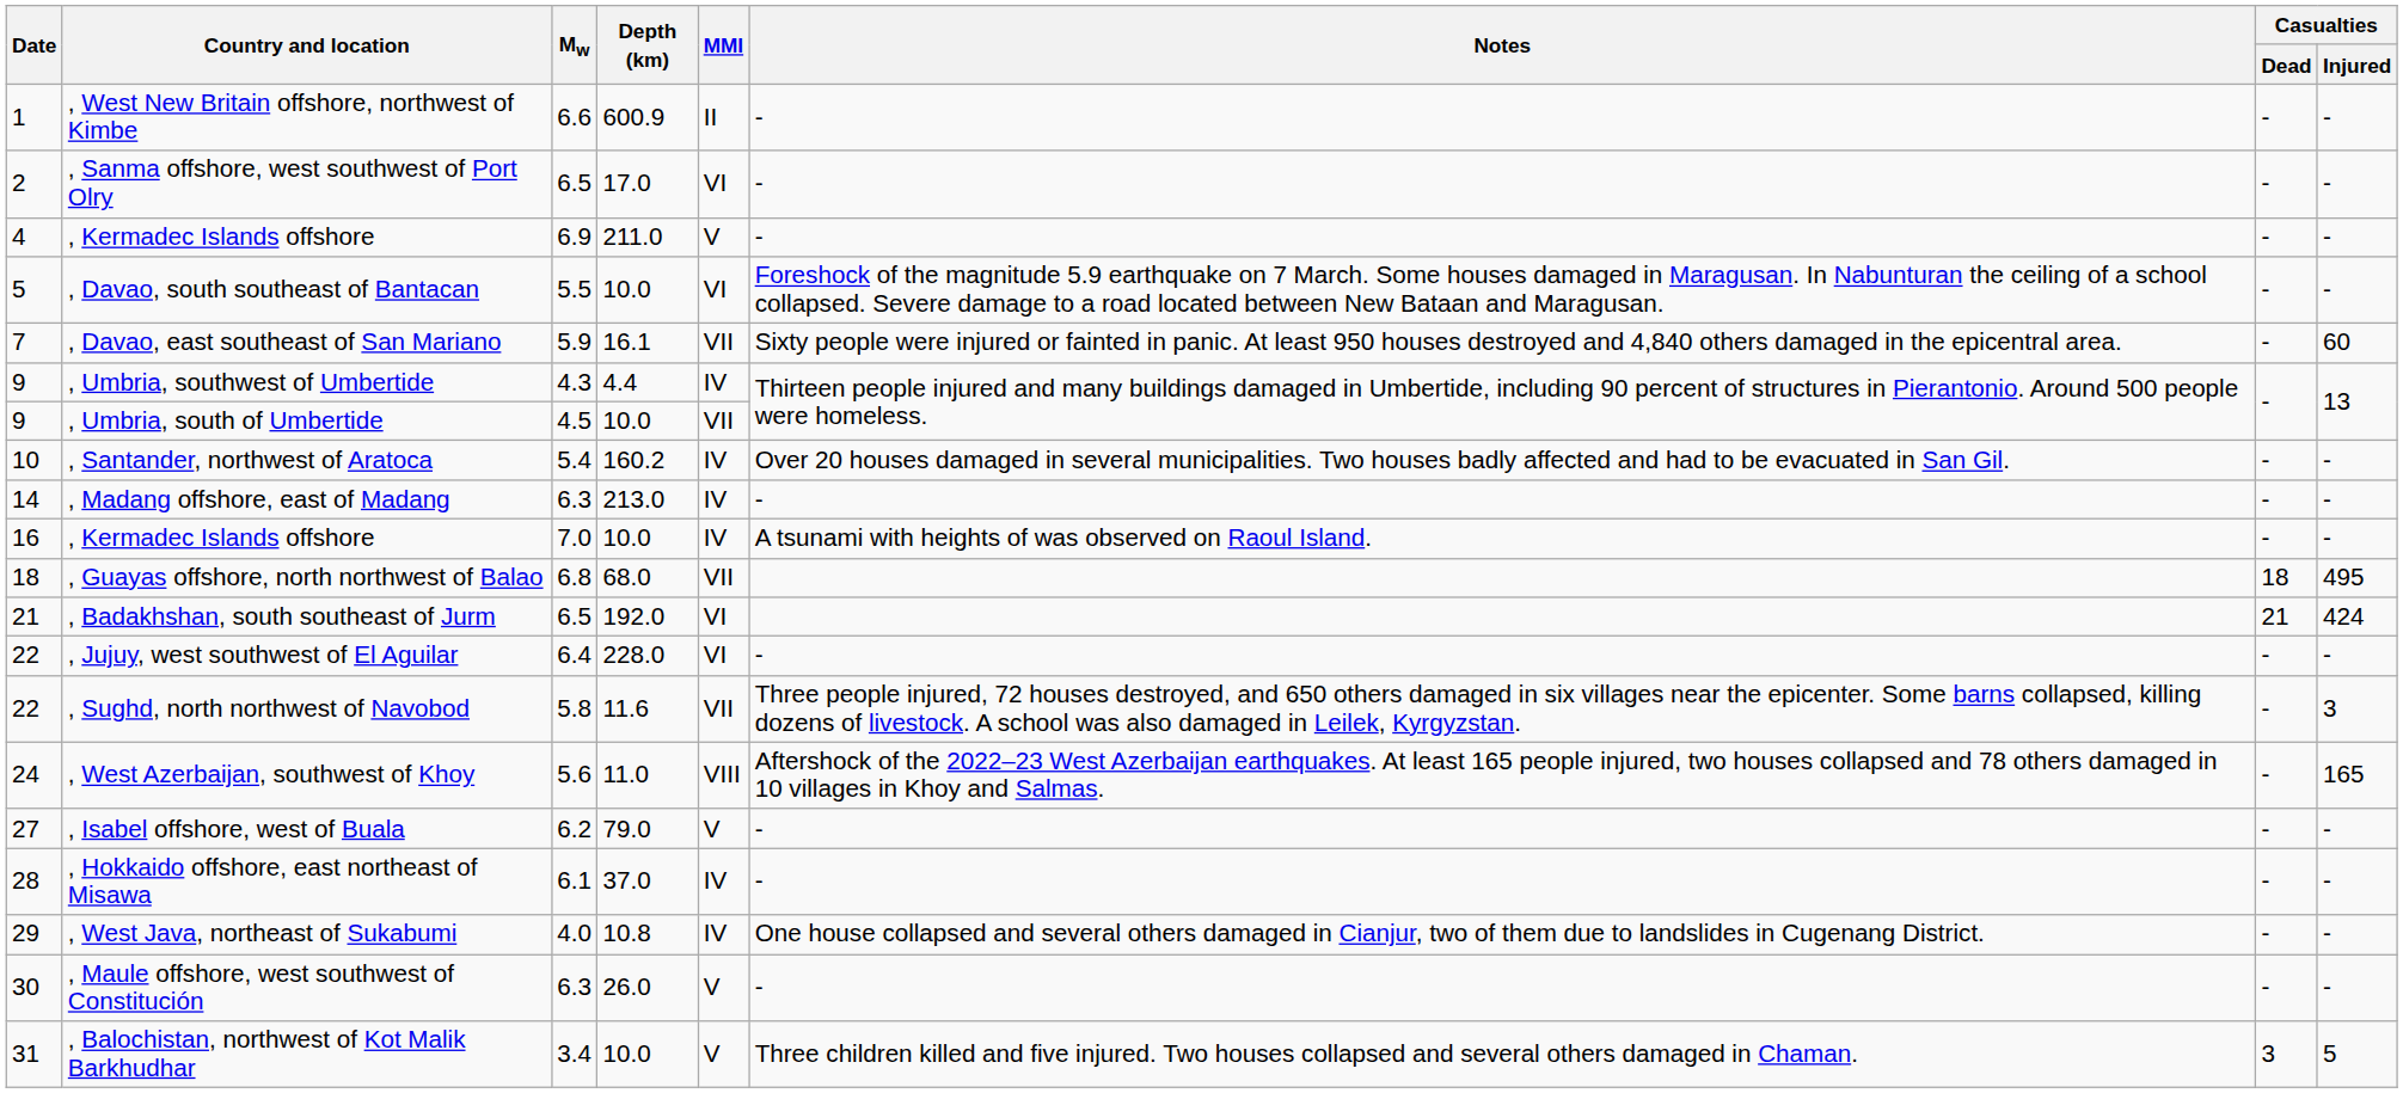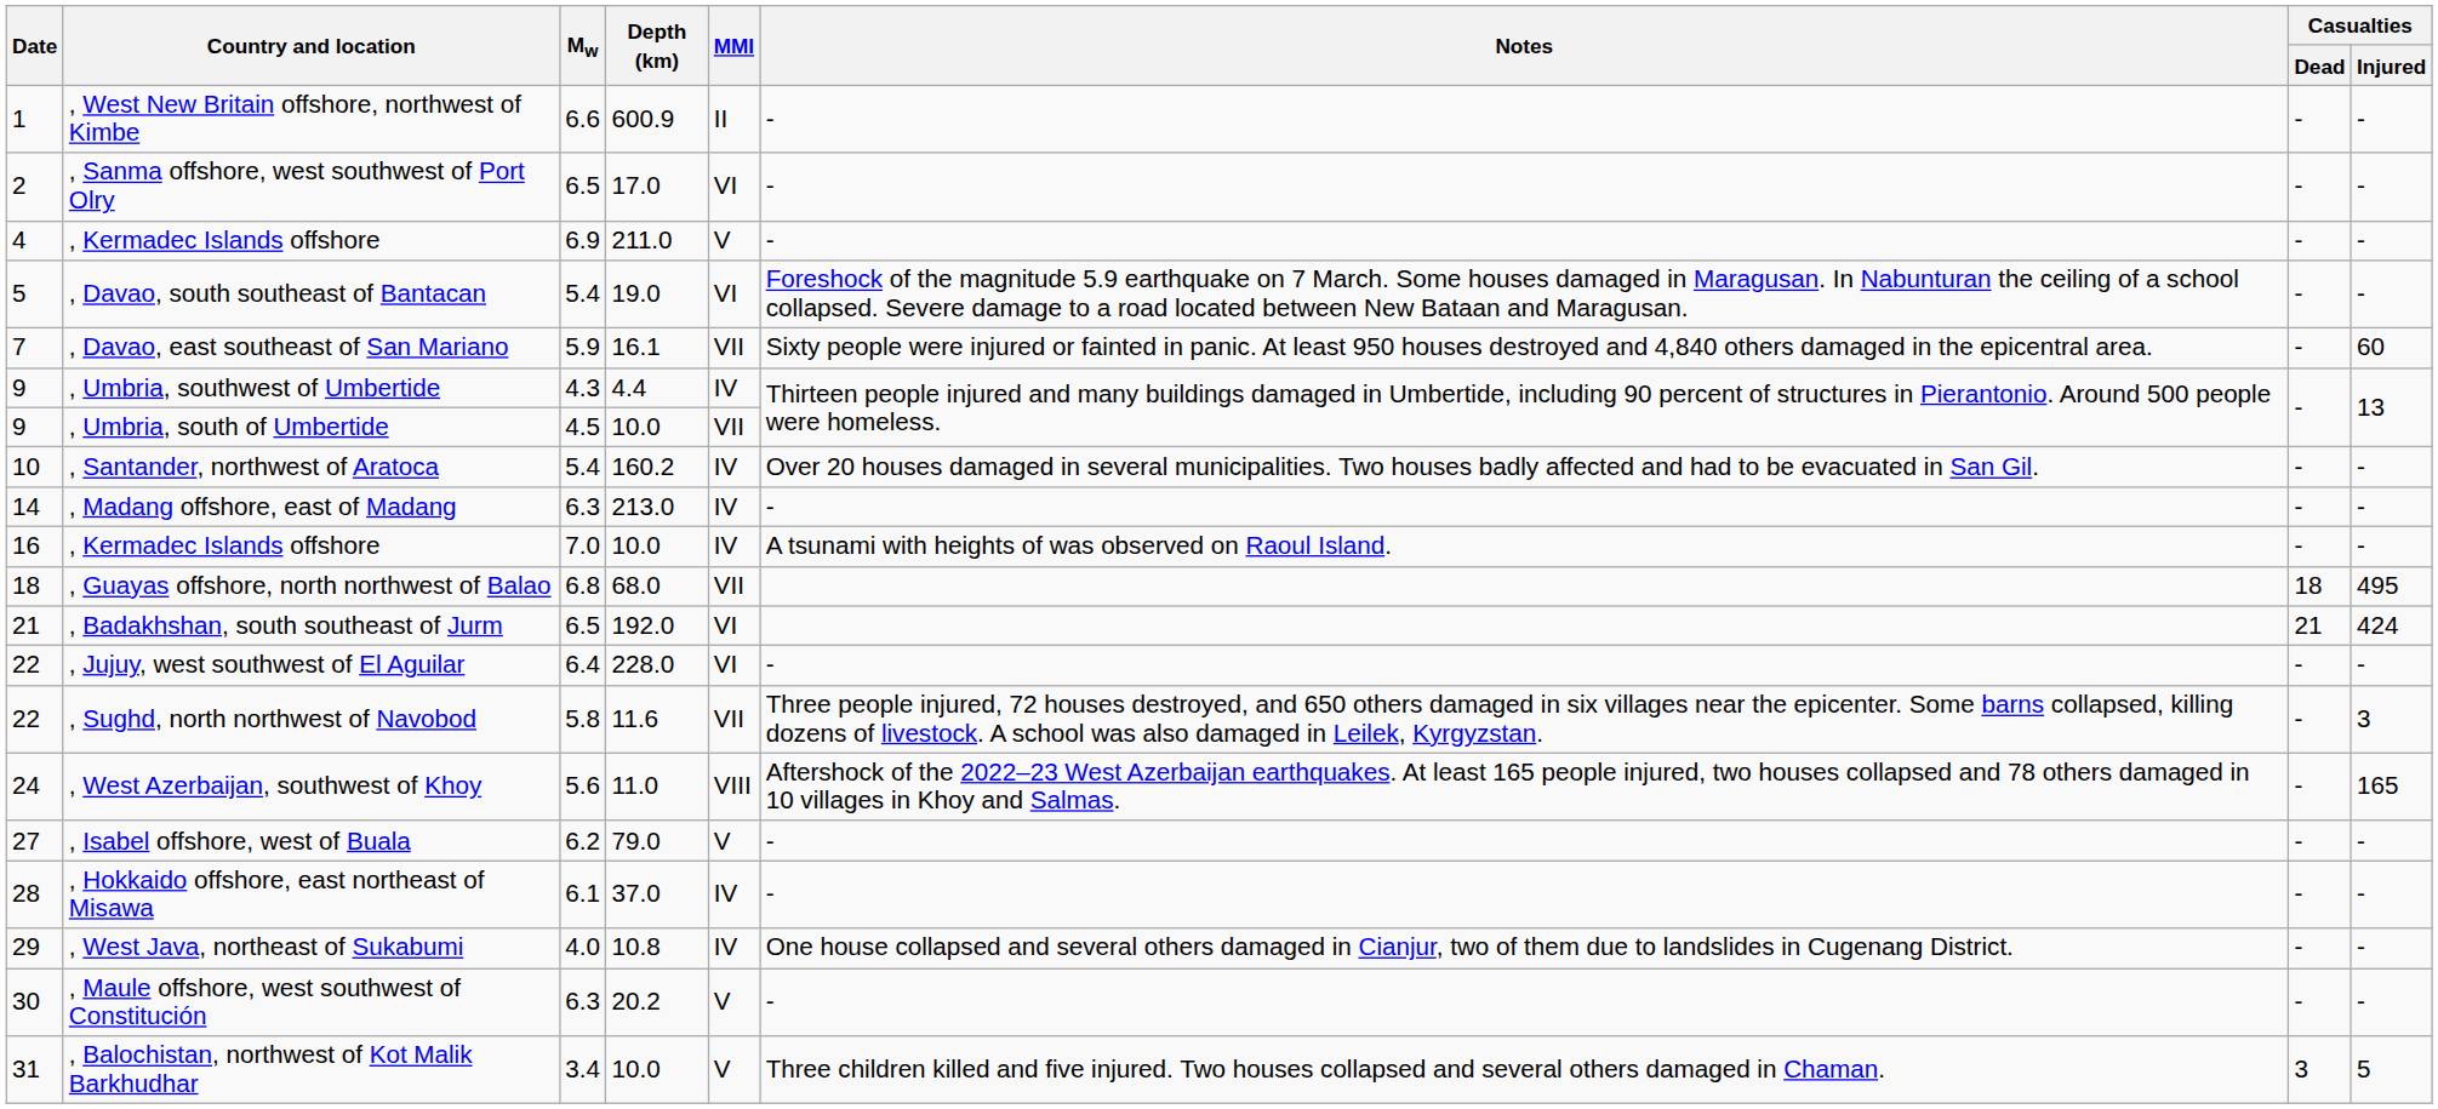, Davao, south southeast of Bantacan | Mw: 5.5 -> 5.4
, Davao, south southeast of Bantacan | Depth (km): 10.0 -> 19.0
, Maule offshore, west southwest of Constitución | Depth (km): 26.0 -> 20.2
